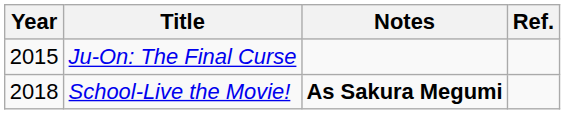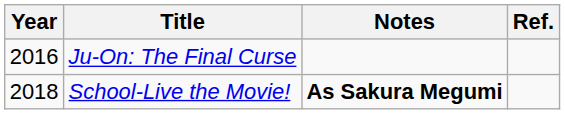Ju-On: The Final Curse | Year: 2015 -> 2016
